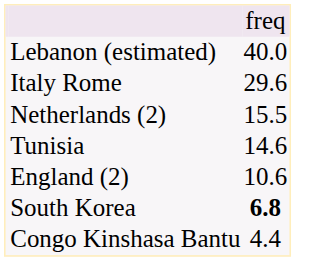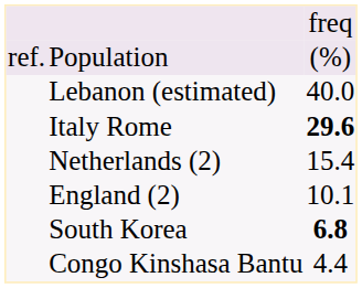+ row: ref. | Population | (%)
Italy Rome | column 3: normal -> bold
Netherlands (2) | column 3: 15.5 -> 15.4
- row: Tunisia | 14.6
England (2) | column 3: 10.6 -> 10.1
